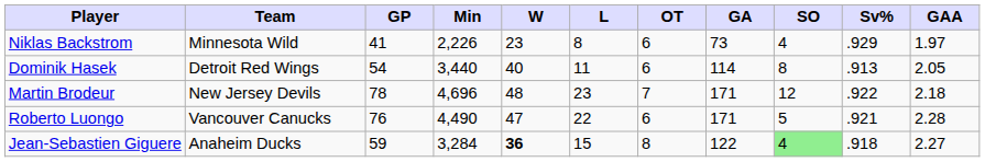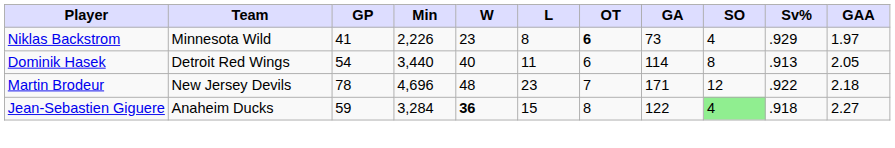Niklas Backstrom | OT: normal -> bold
- row: Roberto Luongo | Vancouver Canucks | 76 | 4,490 | 47 | 22 | 6 | 171 | 5 | .921 | 2.28
